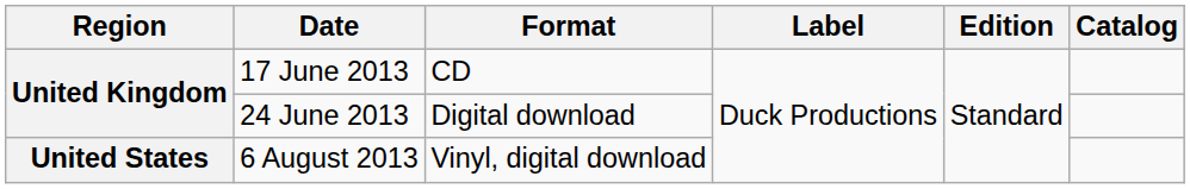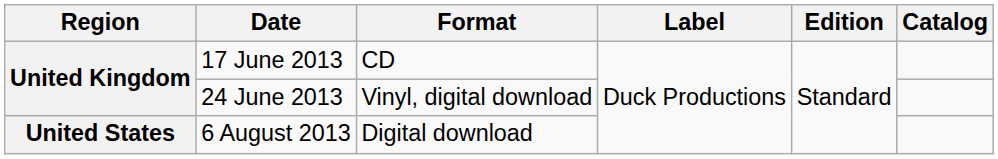24 June 2013 | Format: Digital download -> Vinyl, digital download
6 August 2013 | Format: Vinyl, digital download -> Digital download
